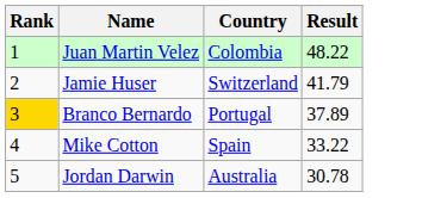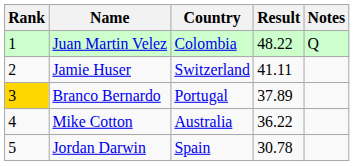+ column: Notes | Q
Jamie Huser | Result: 41.79 -> 41.11
Mike Cotton | Country: Spain -> Australia
Mike Cotton | Result: 33.22 -> 36.22
Jordan Darwin | Country: Australia -> Spain
